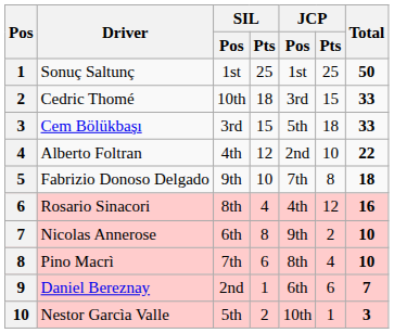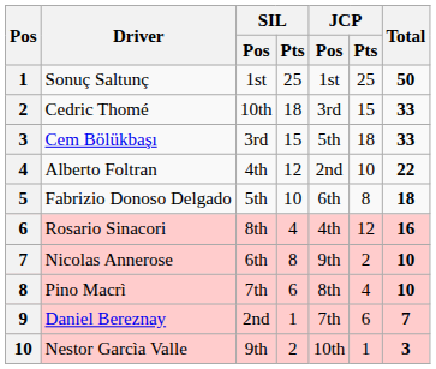Fabrizio Donoso Delgado | SIL / Pos: 9th -> 5th
Fabrizio Donoso Delgado | JCP / Pos: 7th -> 6th
Daniel Bereznay | JCP / Pos: 6th -> 7th
Nestor Garcìa Valle | SIL / Pos: 5th -> 9th
